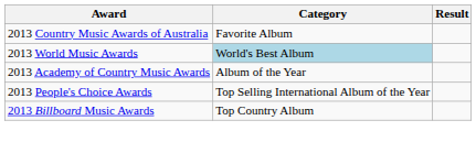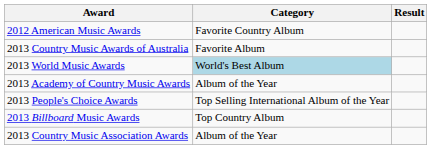+ row: 2012 American Music Awards | Favorite Country Album
+ row: 2013 Country Music Association Awards | Album of the Year
